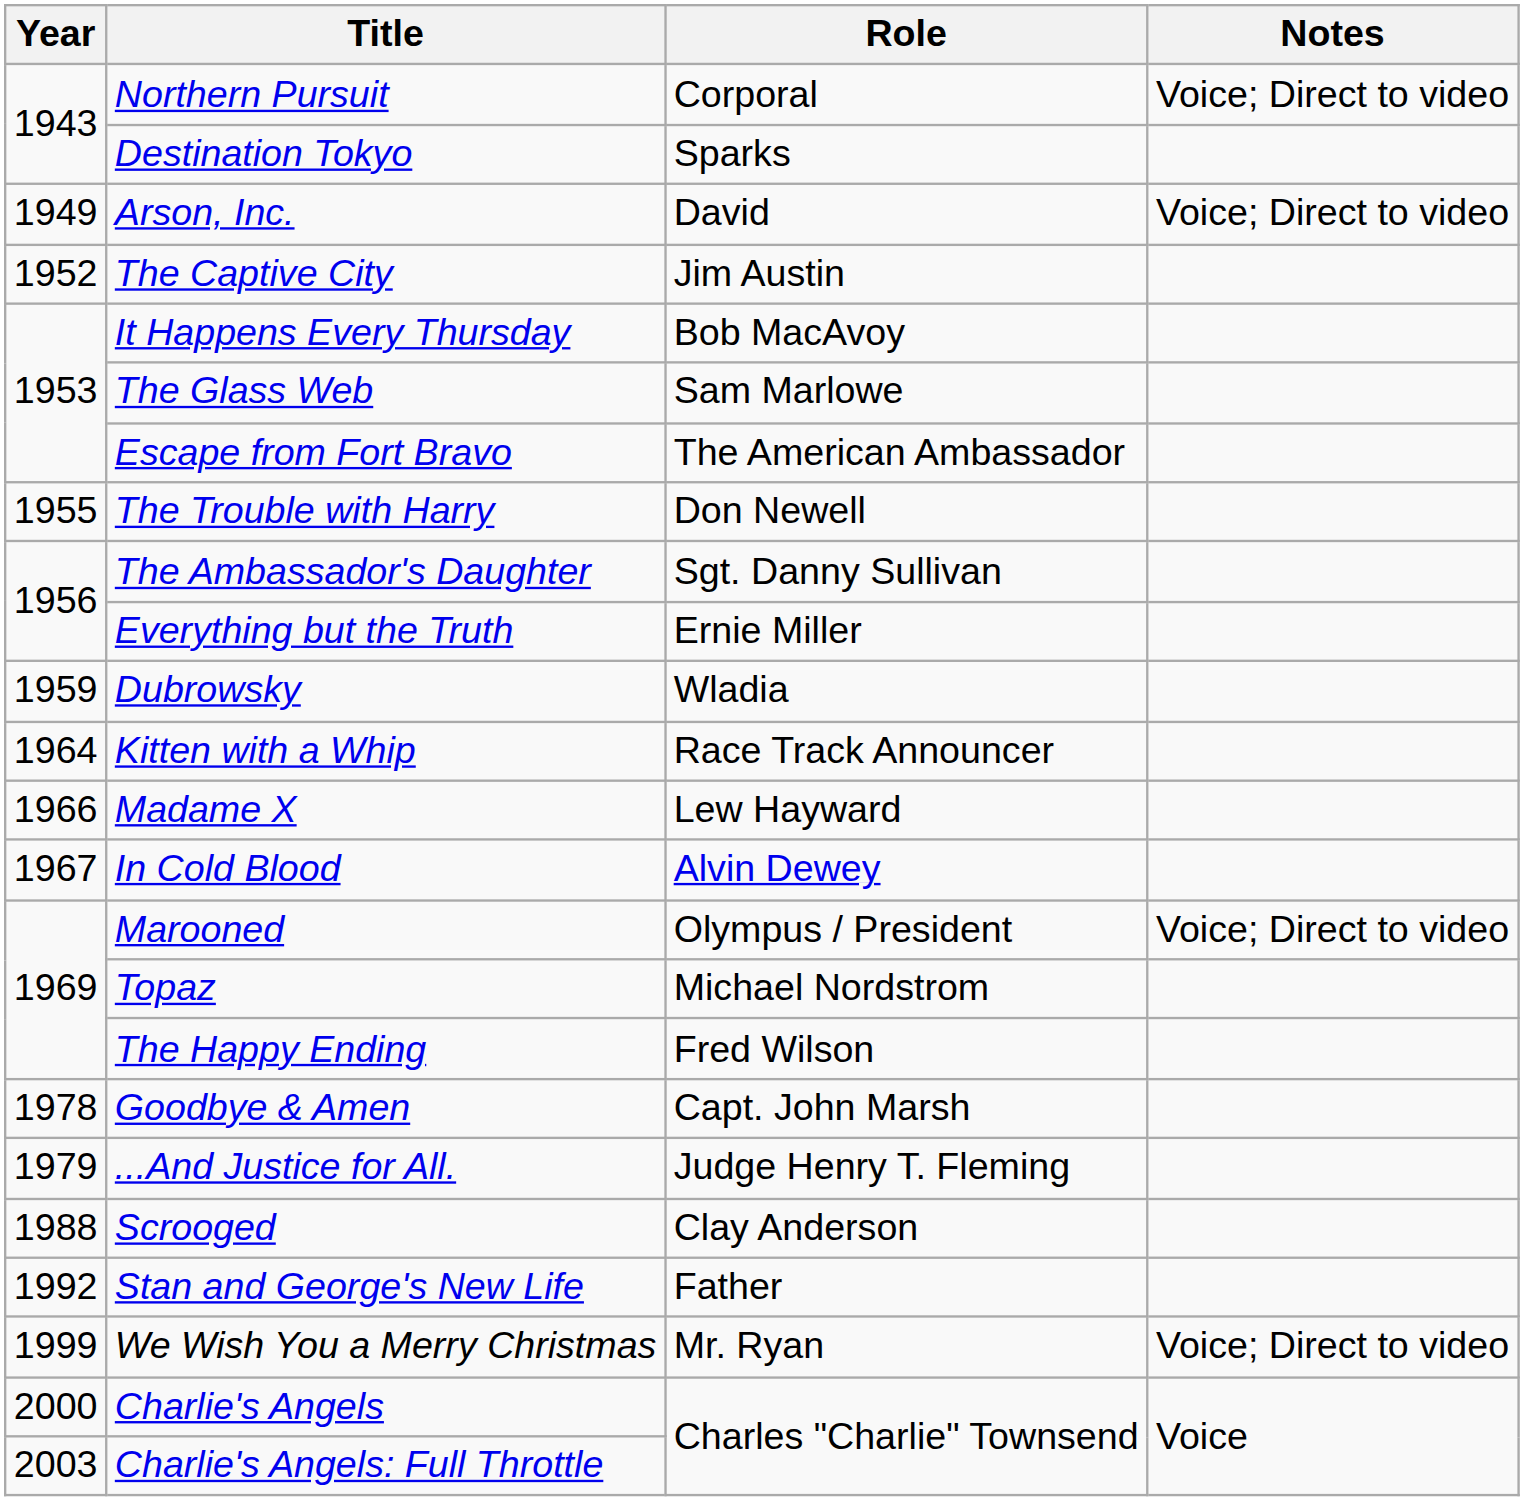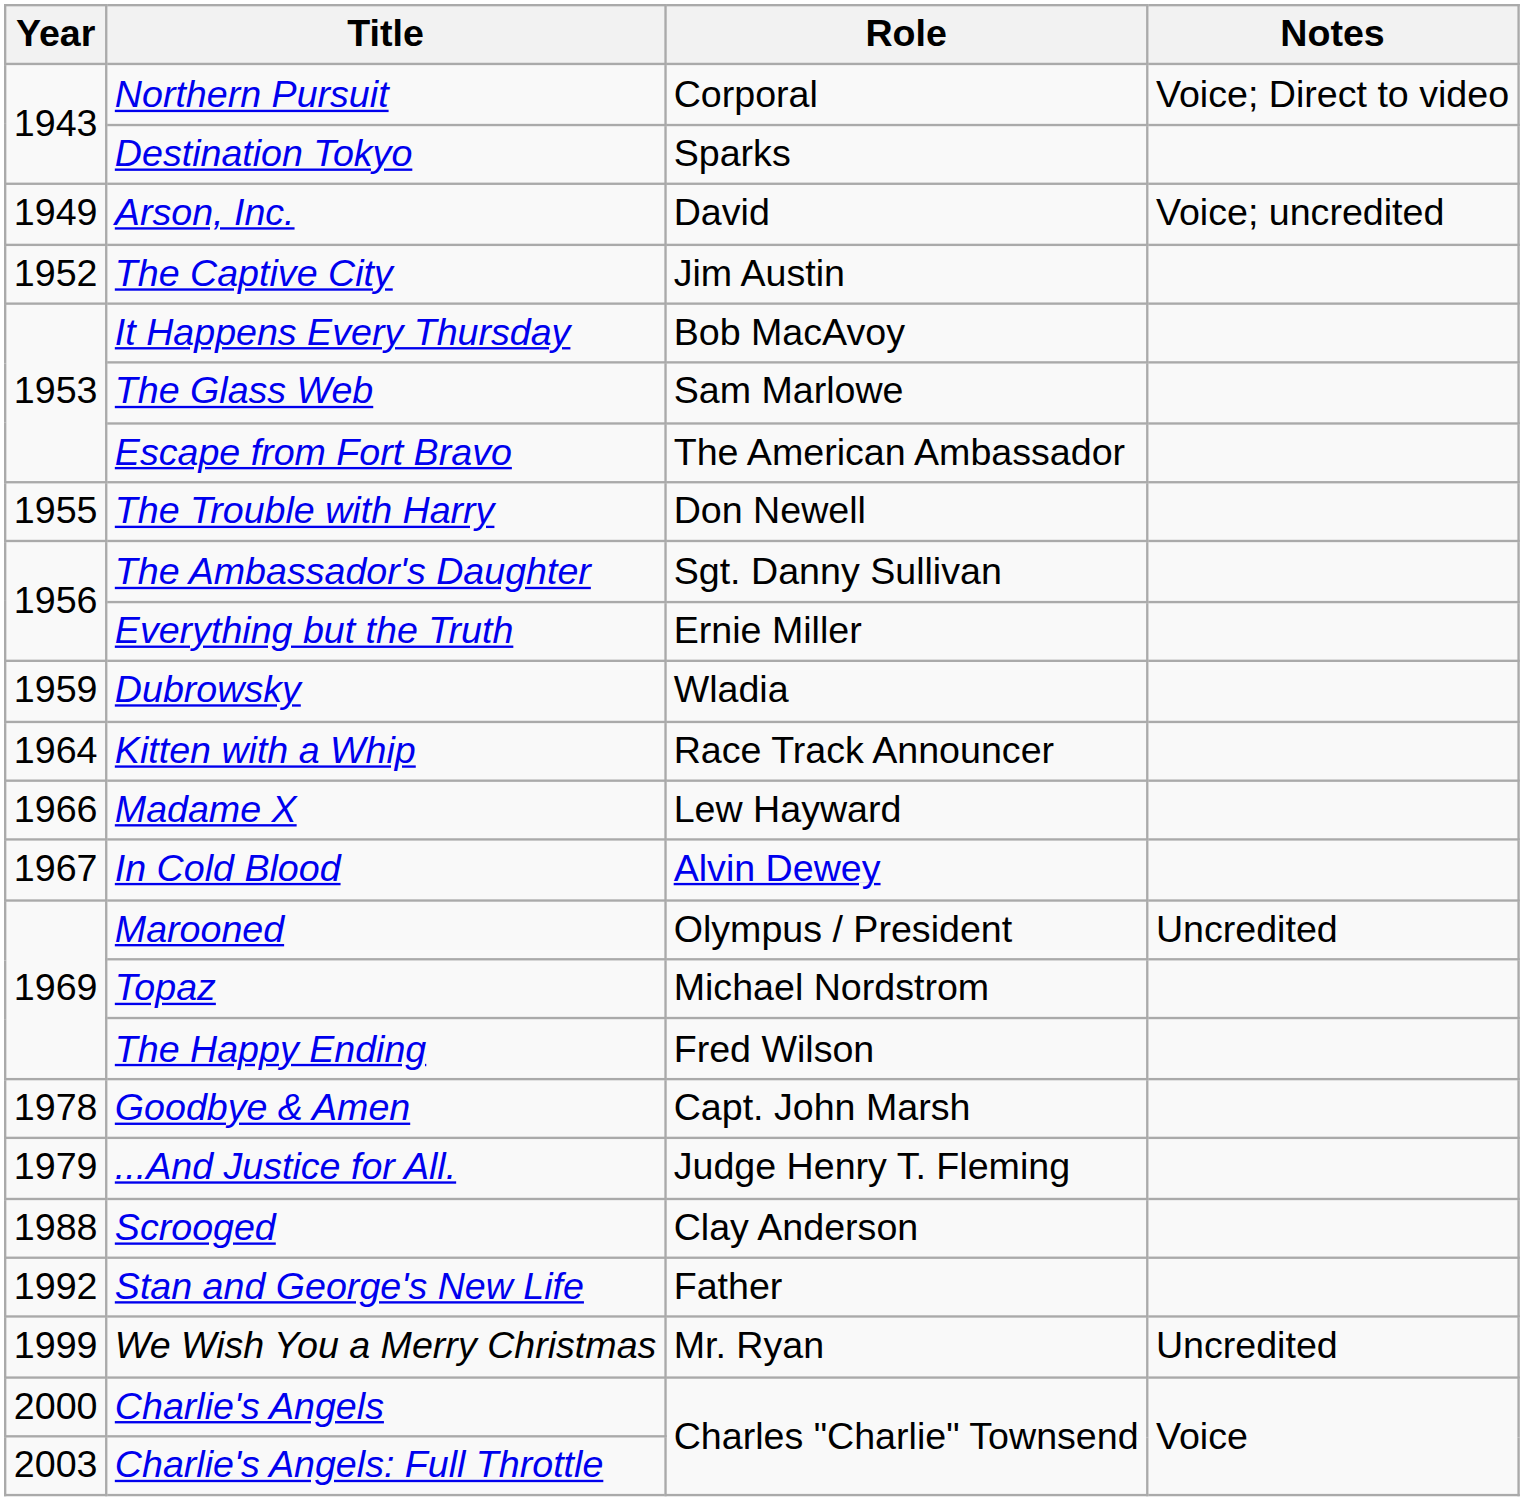Arson, Inc. | Notes: Voice; Direct to video -> Voice; uncredited
Marooned | Notes: Voice; Direct to video -> Uncredited
We Wish You a Merry Christmas | Notes: Voice; Direct to video -> Uncredited
